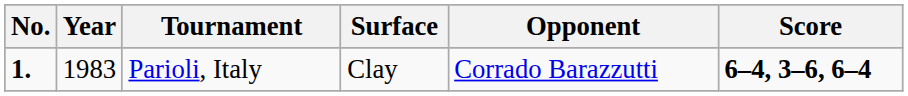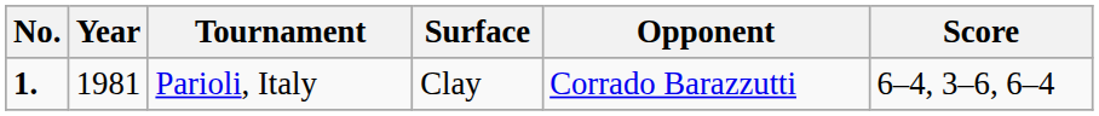Parioli, Italy | Year: 1983 -> 1981
Parioli, Italy | Score: bold -> normal
